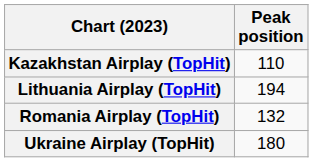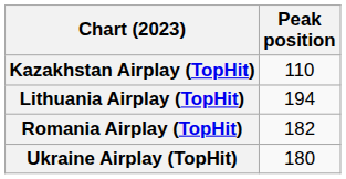Romania Airplay (TopHit) | Peak position: 132 -> 182
